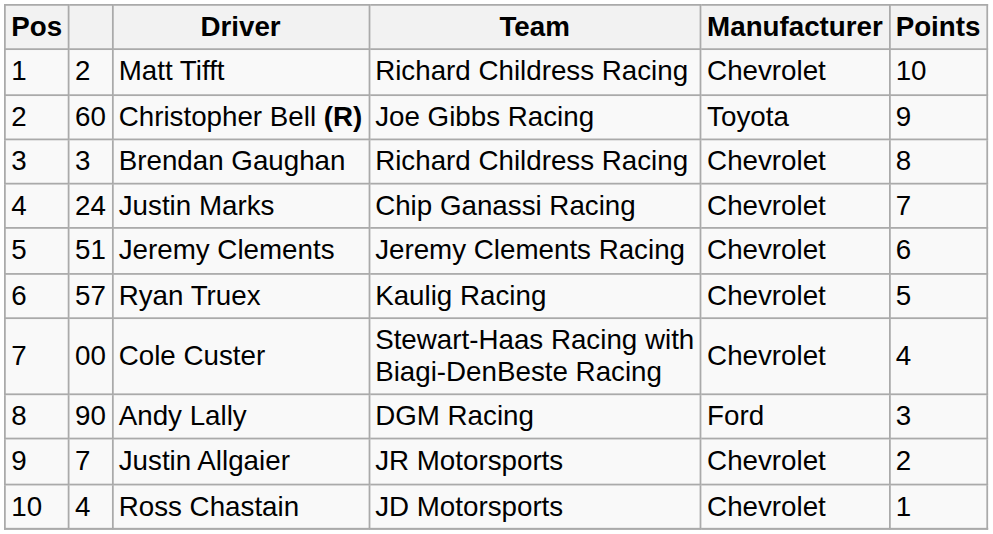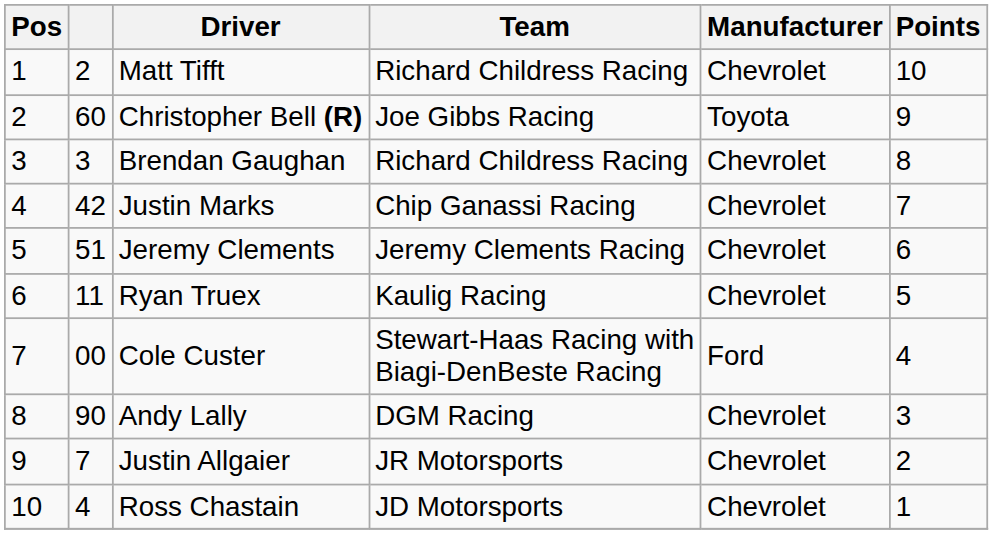Justin Marks | column 2: 24 -> 42
Ryan Truex | column 2: 57 -> 11
Cole Custer | Manufacturer: Chevrolet -> Ford
Andy Lally | Manufacturer: Ford -> Chevrolet
